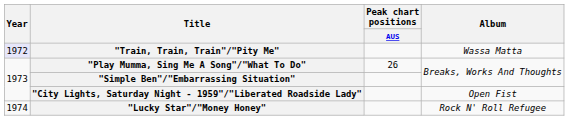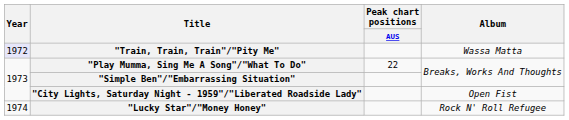"Play Mumma, Sing Me A Song"/"What To Do" | Peak chart positions / AUS: 26 -> 22
